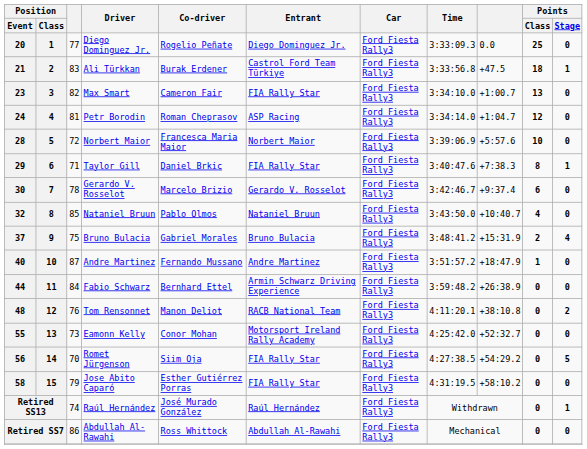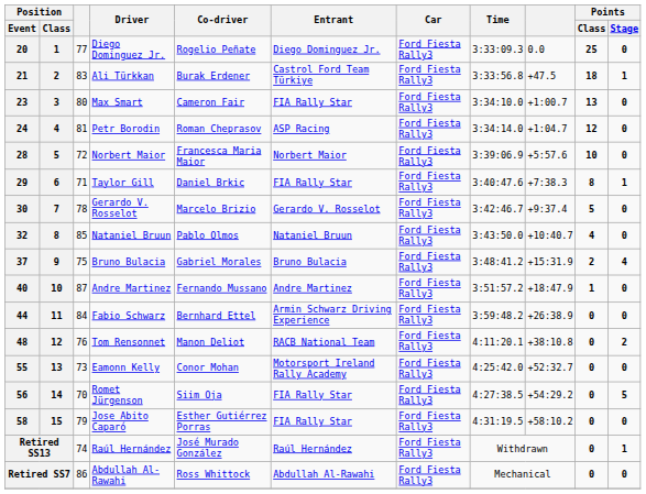23 | column 3: 82 -> 80
30 | Points / Class: 6 -> 5
